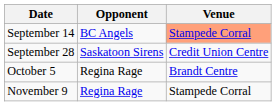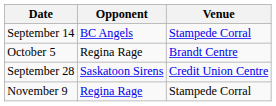September 14 | Venue: lightsalmon background -> no background
rows swapped: September 28 <-> October 5
